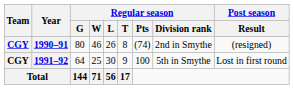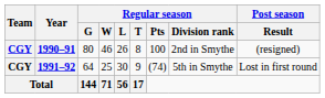1990–91 | Regular season / Pts: (74) -> 100
1991–92 | Regular season / Pts: 100 -> (74)
